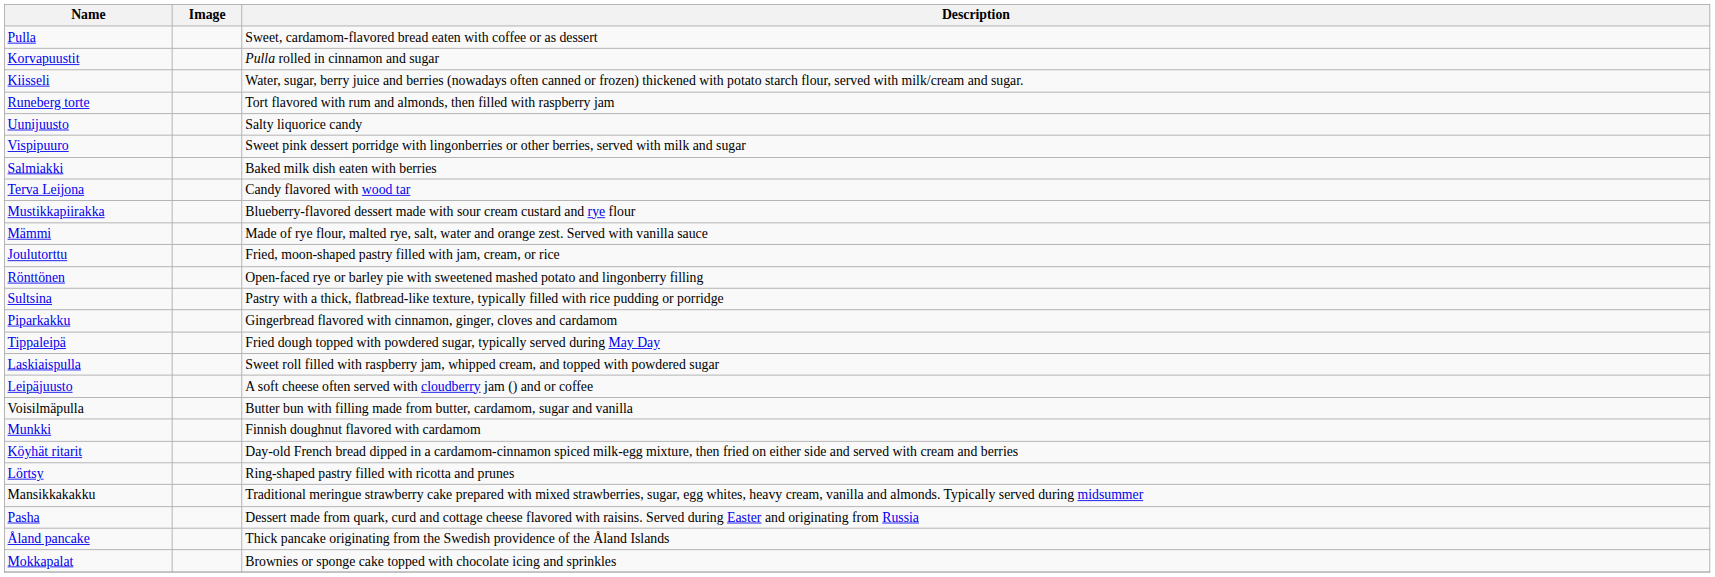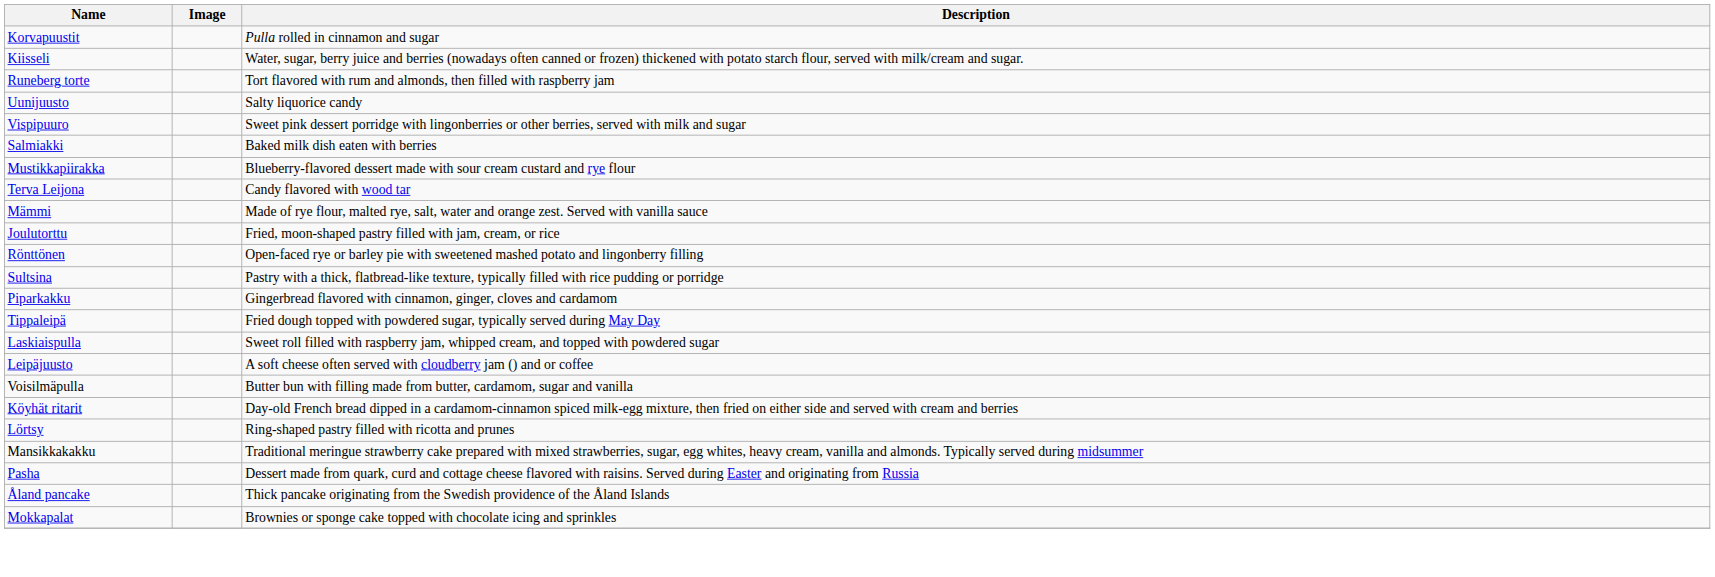- row: Pulla | Sweet, cardamom-flavored bread eaten with coffee or as dessert
rows swapped: Terva Leijona <-> Mustikkapiirakka
- row: Munkki | Finnish doughnut flavored with cardamom
